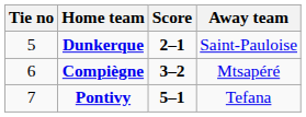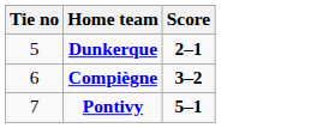- column: Away team | Saint-Pauloise | Mtsapéré | Tefana
